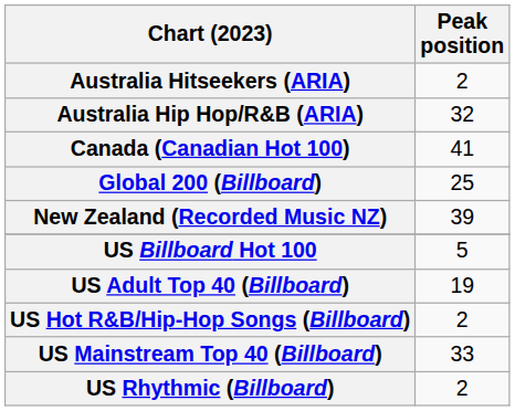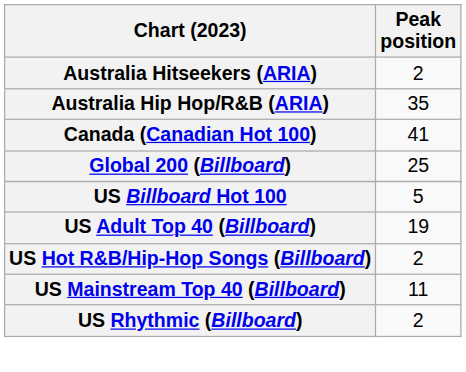Australia Hip Hop/R&B (ARIA) | Peak position: 32 -> 35
- row: New Zealand (Recorded Music NZ) | 39
US Mainstream Top 40 (Billboard) | Peak position: 33 -> 11
